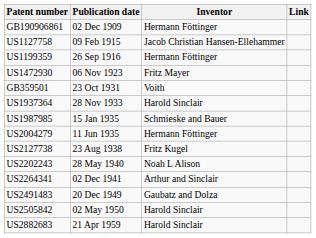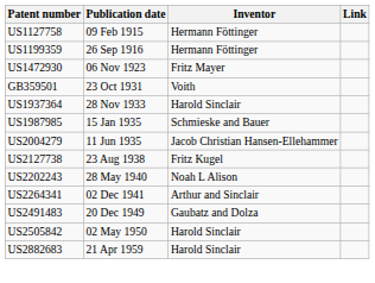- row: GB190906861 | 02 Dec 1909 | Hermann Föttinger
US1127758 | Inventor: Jacob Christian Hansen-Ellehammer -> Hermann Föttinger
US2004279 | Inventor: Hermann Föttinger -> Jacob Christian Hansen-Ellehammer
